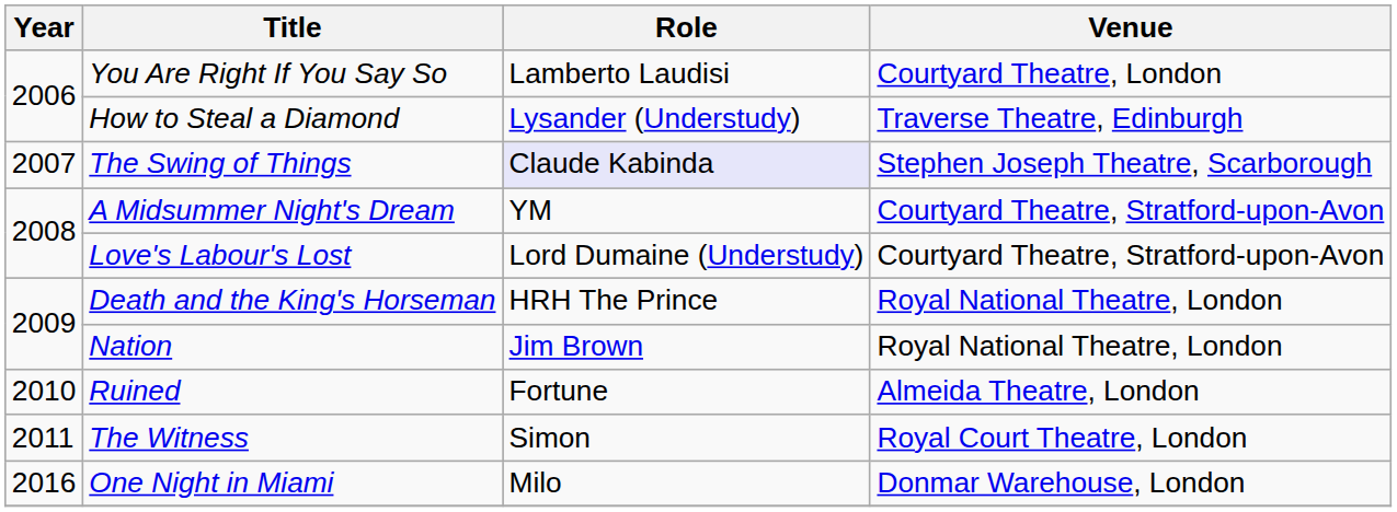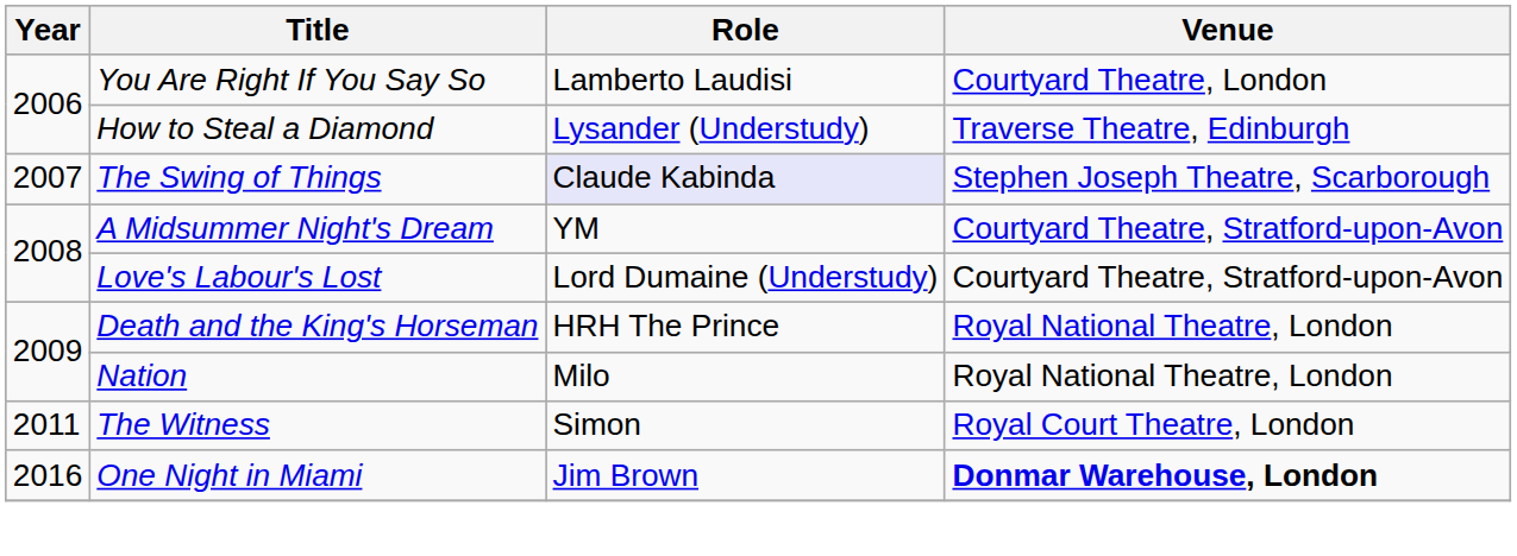Nation | Role: Jim Brown -> Milo
- row: 2010 | Ruined | Fortune | Almeida Theatre, London
One Night in Miami | Role: Milo -> Jim Brown
One Night in Miami | Venue: normal -> bold
